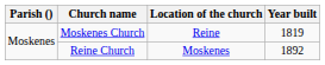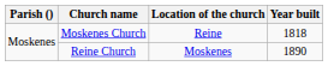Moskenes Church | Year built: 1819 -> 1818
Reine Church | Year built: 1892 -> 1890
